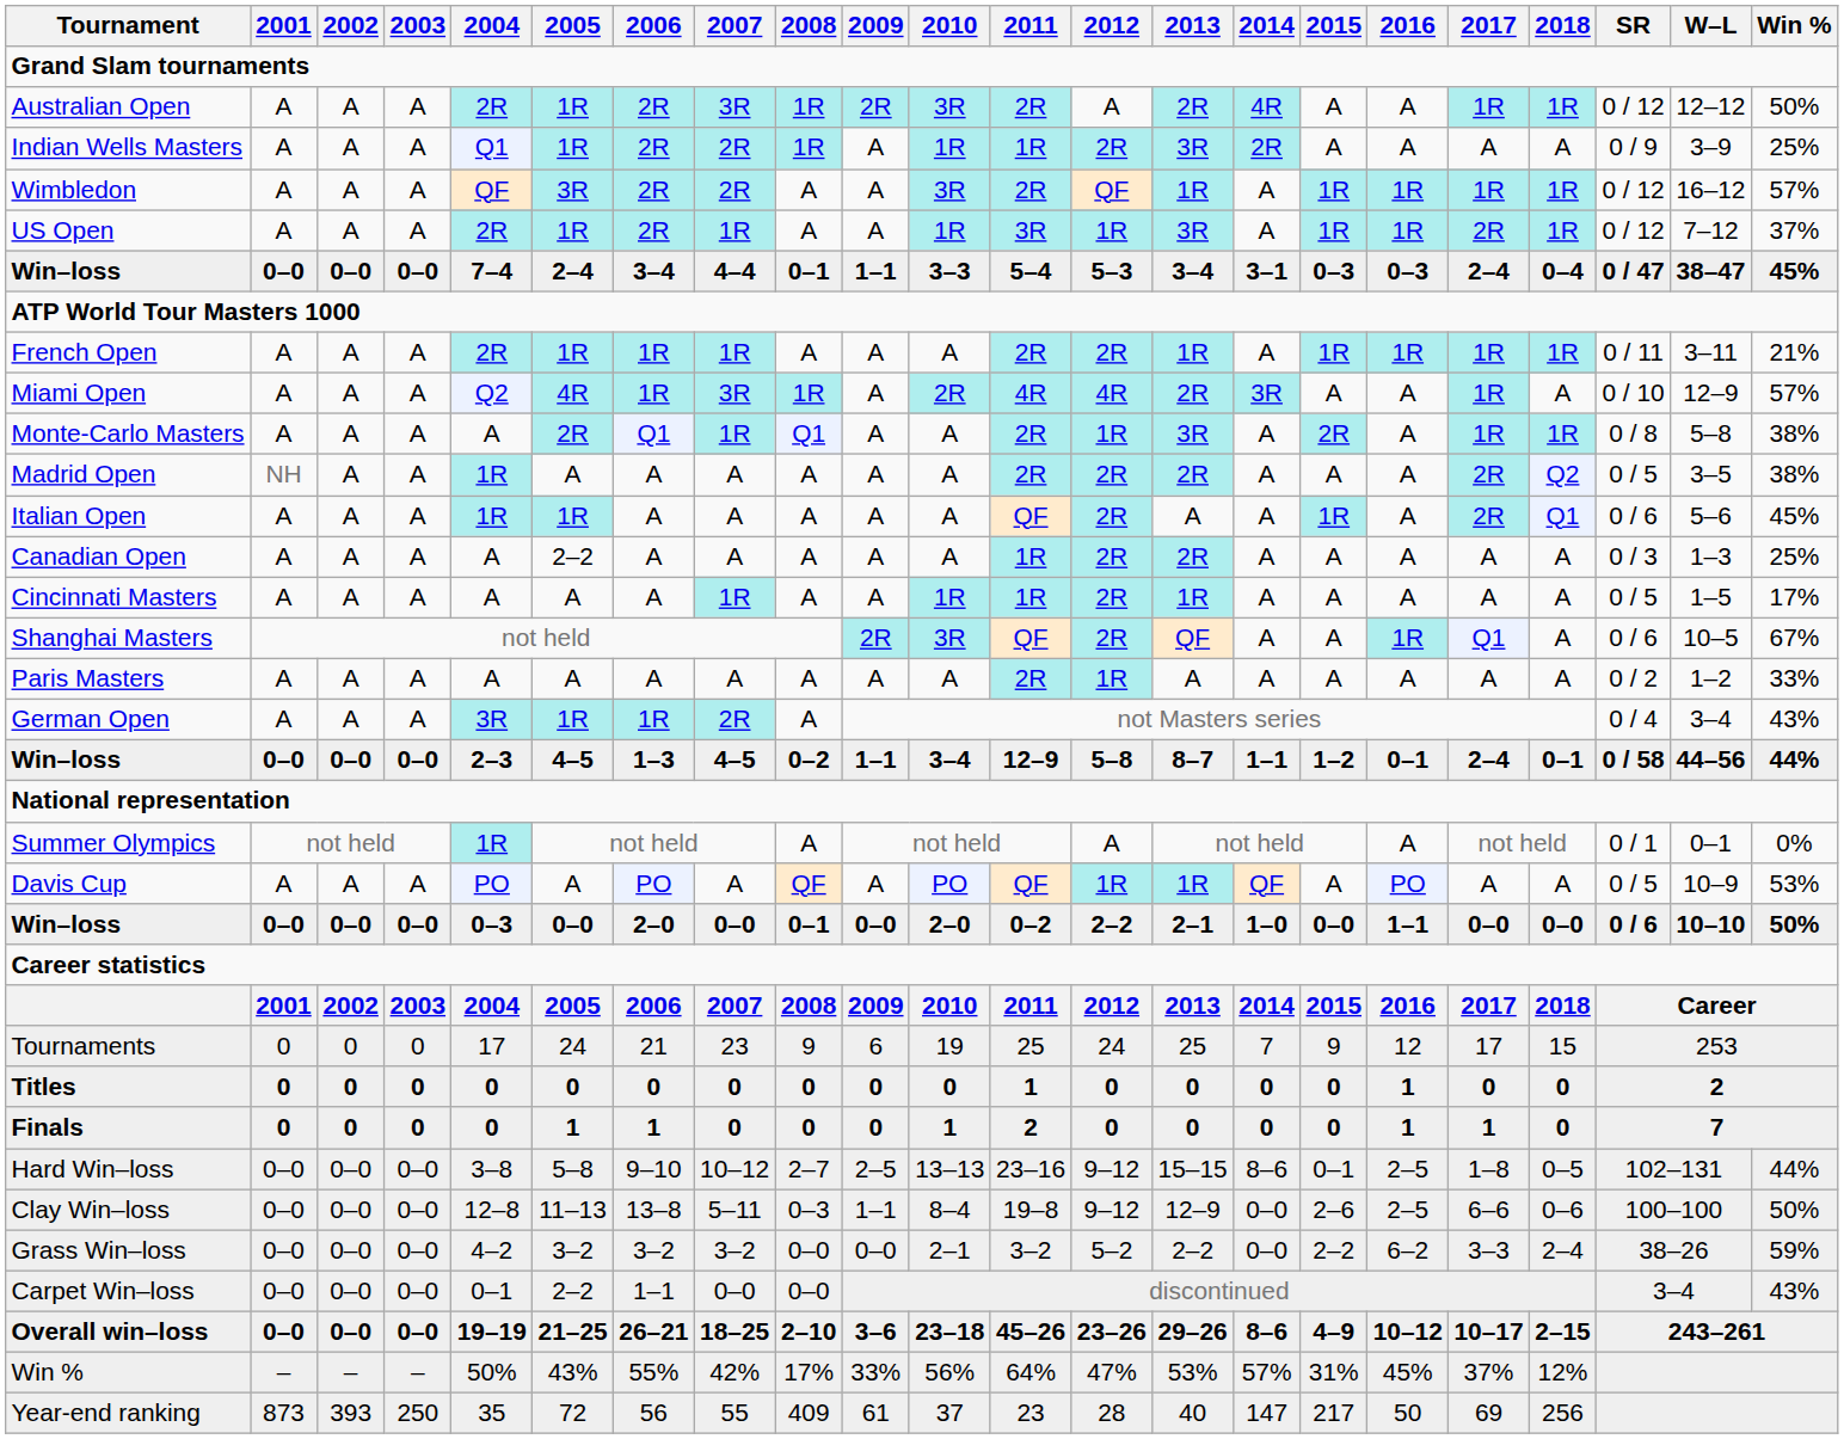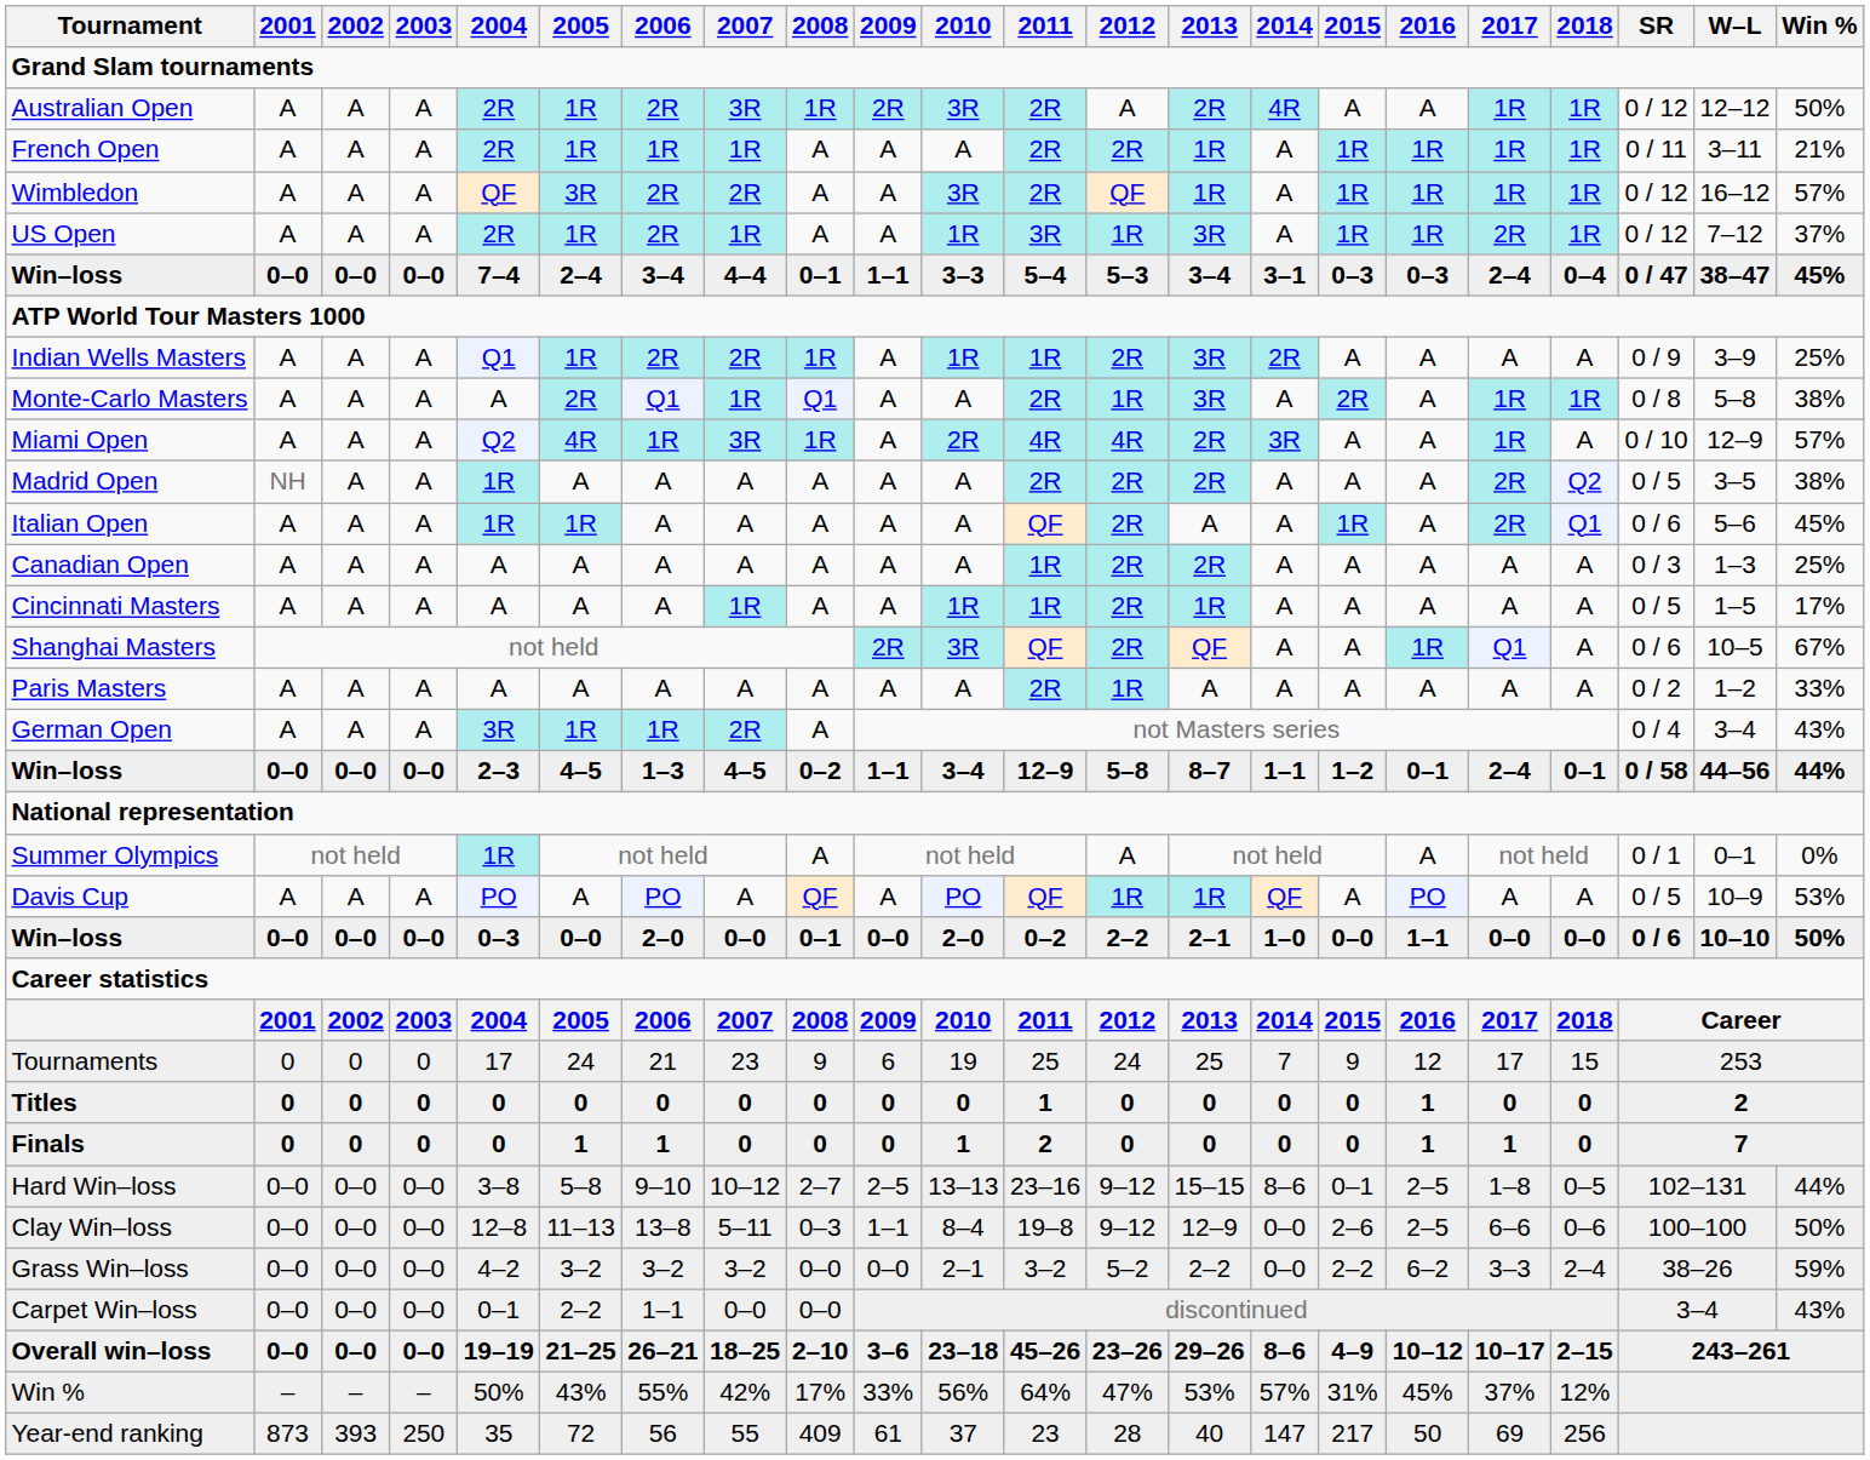rows swapped: French Open <-> Indian Wells Masters
rows swapped: Miami Open <-> Monte-Carlo Masters
Canadian Open | 2005: 2–2 -> A
